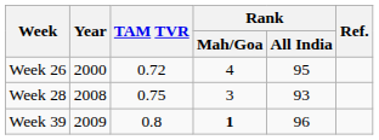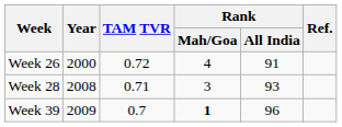Week 26 | Rank / All India: 95 -> 91
Week 28 | TAM TVR: 0.75 -> 0.71
Week 39 | TAM TVR: 0.8 -> 0.7
